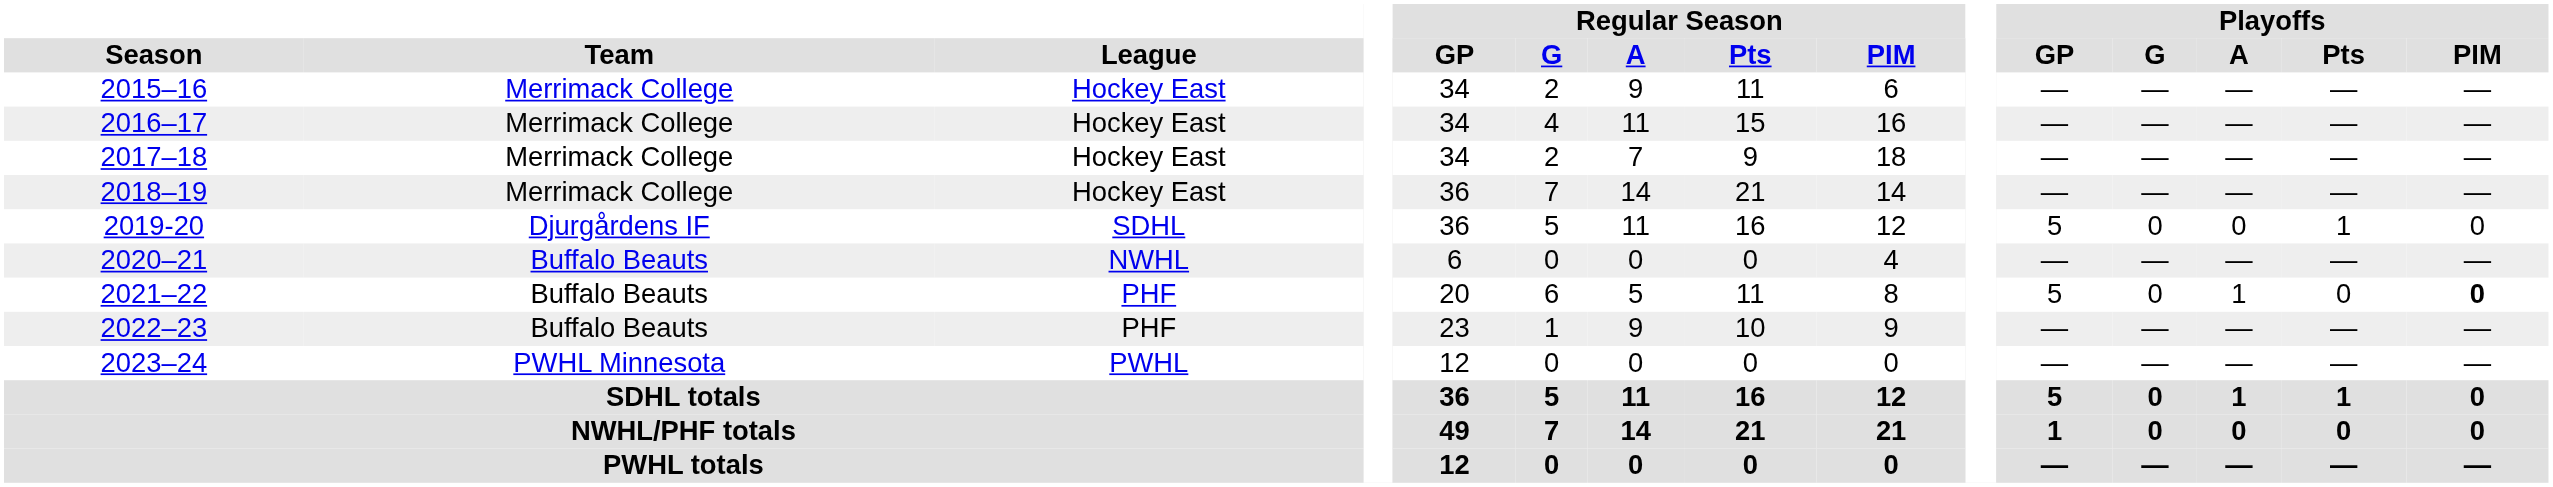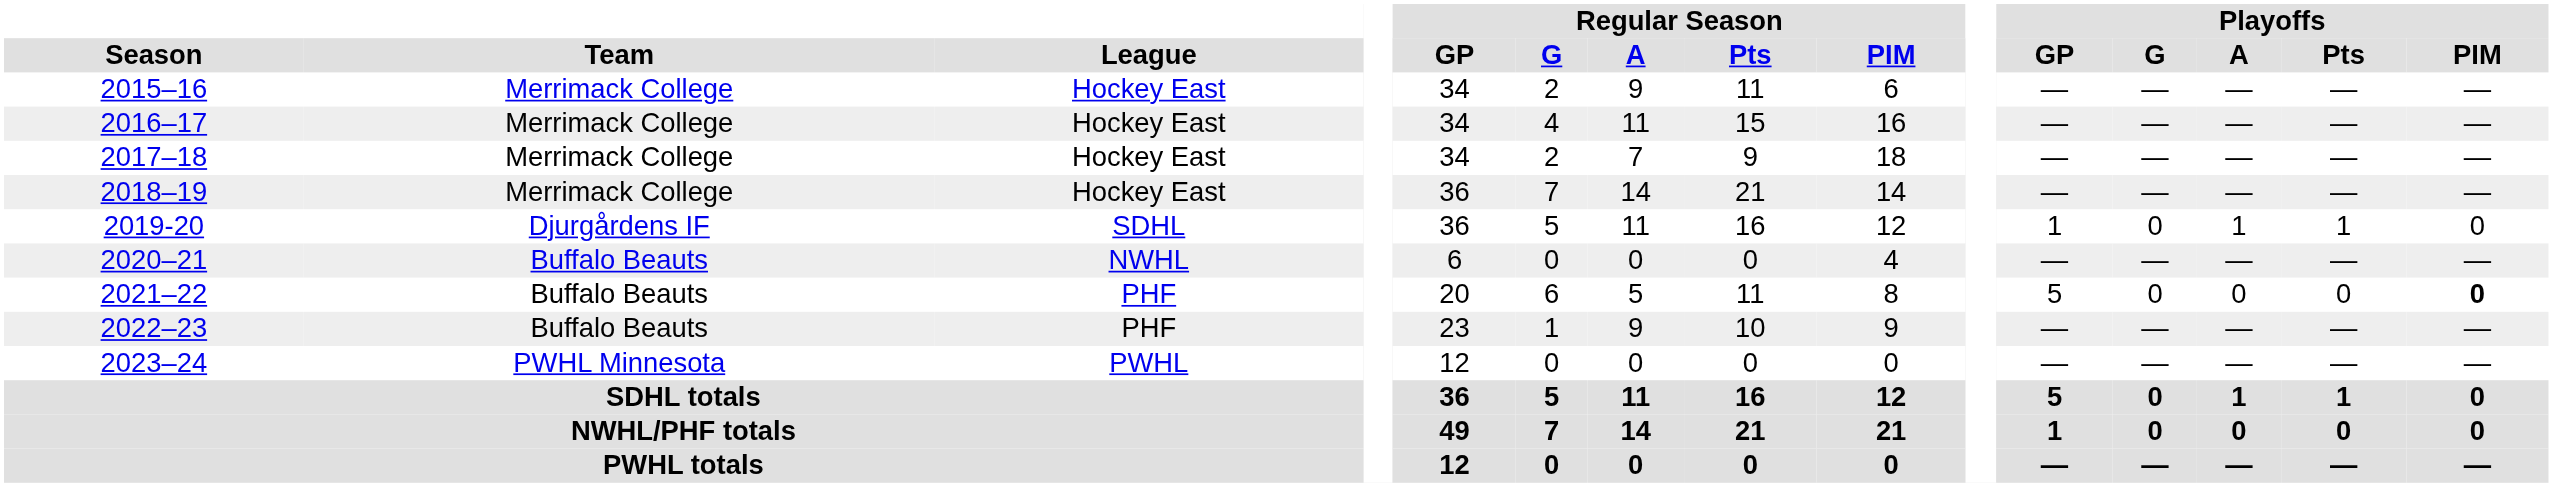2019-20 | Playoffs / GP: 5 -> 1
2019-20 | Playoffs / A: 0 -> 1
2021–22 | Playoffs / A: 1 -> 0
